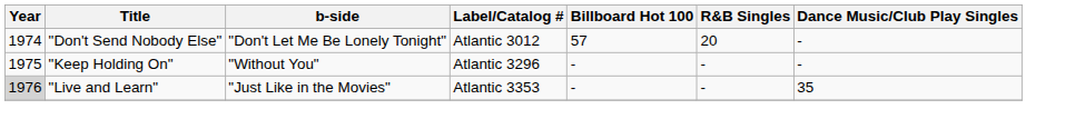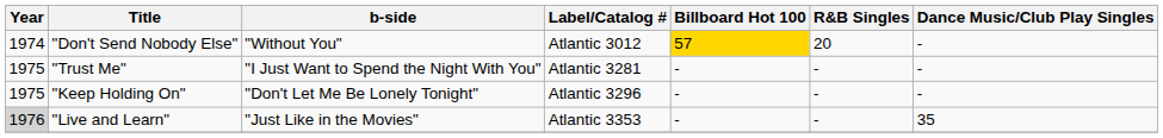"Don't Send Nobody Else" | b-side: "Don't Let Me Be Lonely Tonight" -> "Without You"
"Don't Send Nobody Else" | Billboard Hot 100: no background -> gold background
+ row: 1975 | "Trust Me" | "I Just Want to Spend the Night With You" | Atlantic 3281 | - | - | -
"Keep Holding On" | b-side: "Without You" -> "Don't Let Me Be Lonely Tonight"
